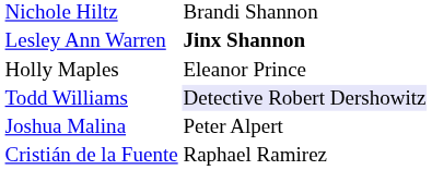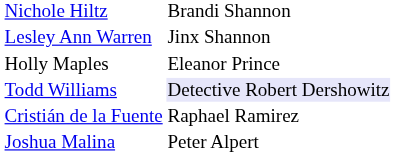Lesley Ann Warren | column 2: bold -> normal
rows swapped: Cristián de la Fuente <-> Joshua Malina
